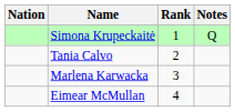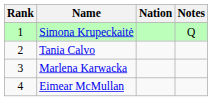columns swapped: Rank <-> Nation
